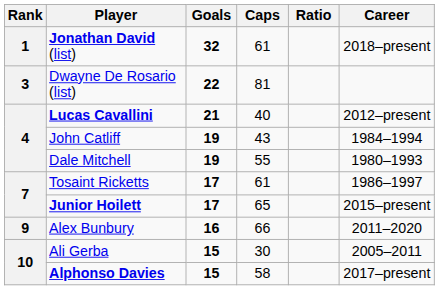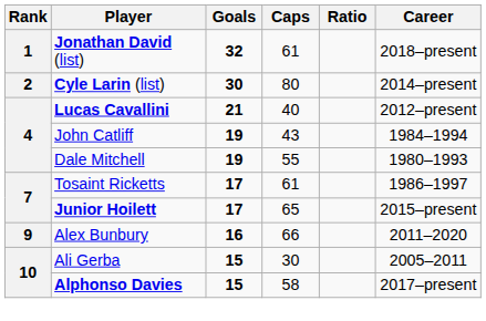+ row: 2 | Cyle Larin (list) | 30 | 80 | 2014–present
- row: 3 | Dwayne De Rosario (list) | 22 | 81
